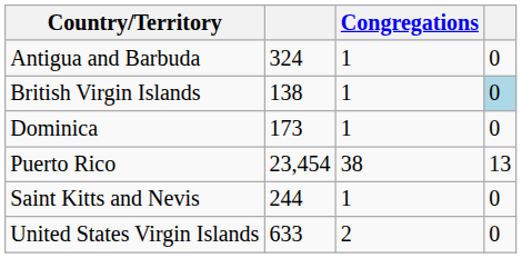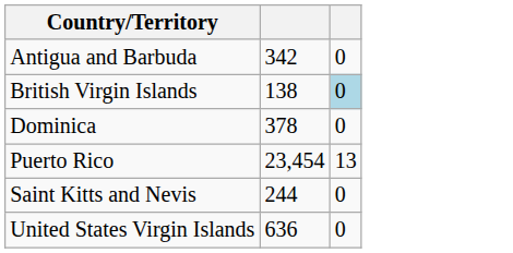- column: Congregations | 1 | 1 | 1 | 38 | 1 | 2
Antigua and Barbuda | column 2: 324 -> 342
Dominica | column 2: 173 -> 378
United States Virgin Islands | column 2: 633 -> 636
